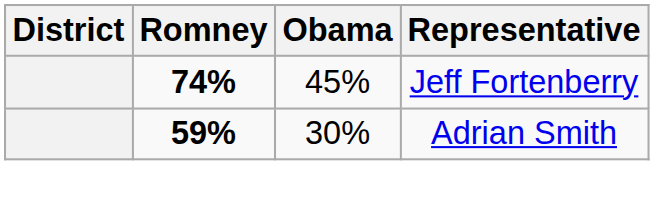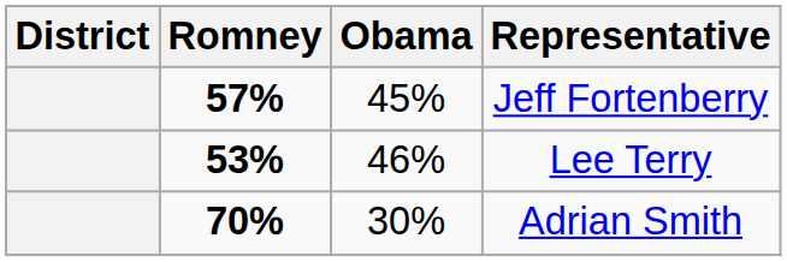Jeff Fortenberry | Romney: 74% -> 57%
+ row: 53% | 46% | Lee Terry
Adrian Smith | Romney: 59% -> 70%
